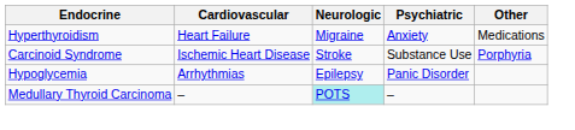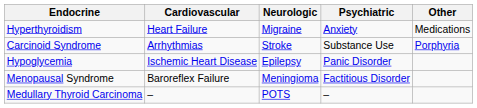Carcinoid Syndrome | Cardiovascular: Ischemic Heart Disease -> Arrhythmias
Hypoglycemia | Cardiovascular: Arrhythmias -> Ischemic Heart Disease
+ row: Menopausal Syndrome | Baroreflex Failure | Meningioma | Factitious Disorder
Medullary Thyroid Carcinoma | Neurologic: paleturquoise background -> no background
